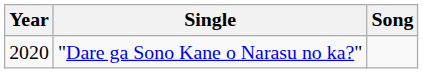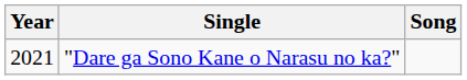"Dare ga Sono Kane o Narasu no ka?" | Year: 2020 -> 2021
